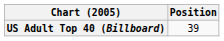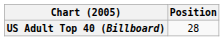US Adult Top 40 (Billboard) | Position: 39 -> 28
